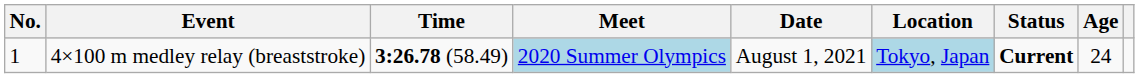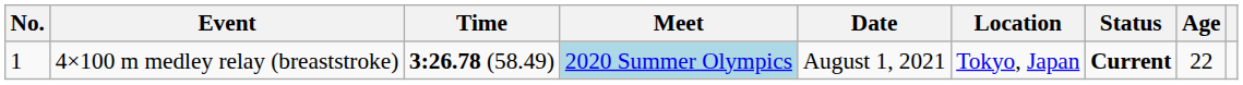4×100 m medley relay (breaststroke) | Location: lightblue background -> no background
4×100 m medley relay (breaststroke) | Age: 24 -> 22
